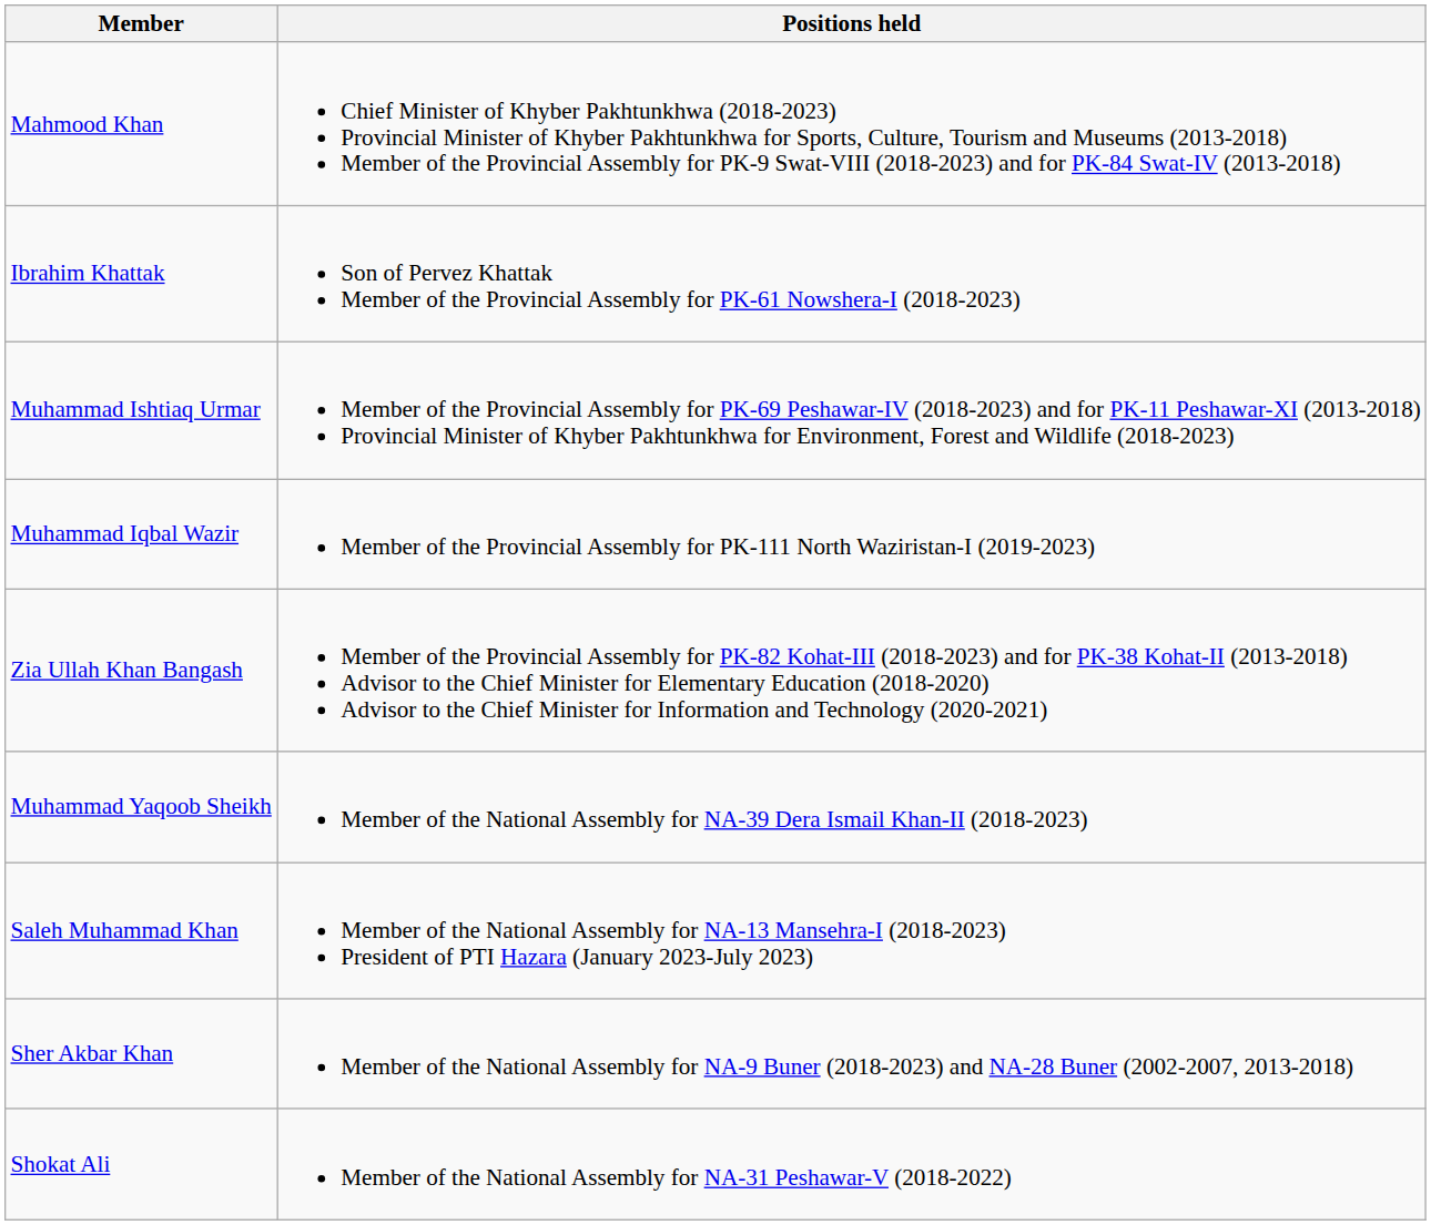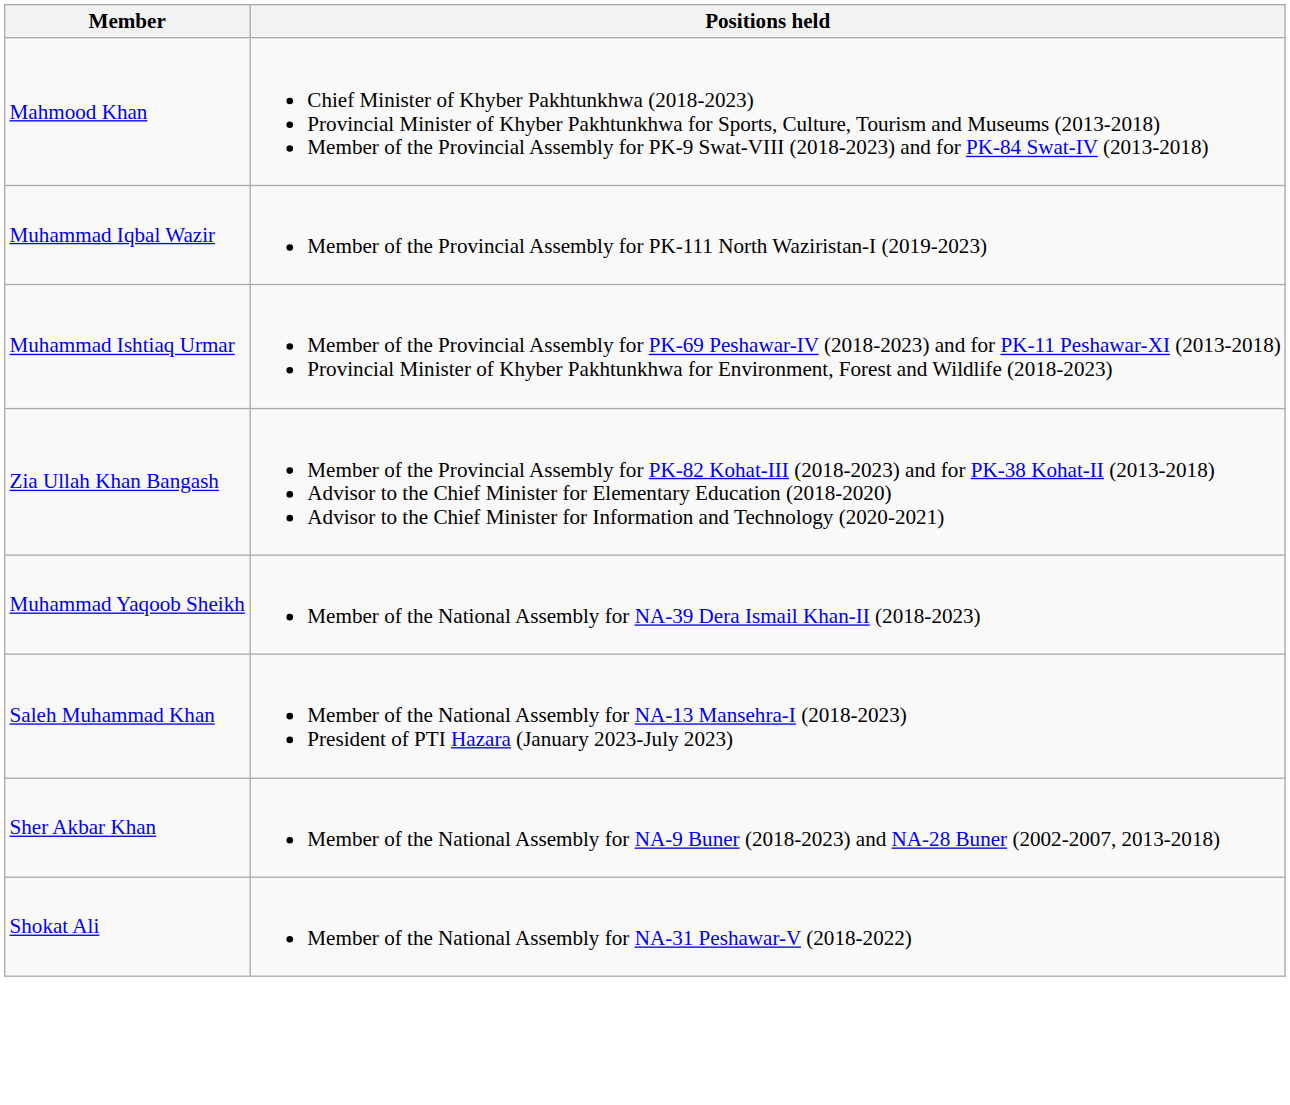- row: Ibrahim Khattak | Son of Pervez Khattak Member of the Provincial Assembly for PK-61 Nowshera-I (2018-2023)
rows swapped: Muhammad Iqbal Wazir <-> Muhammad Ishtiaq Urmar
